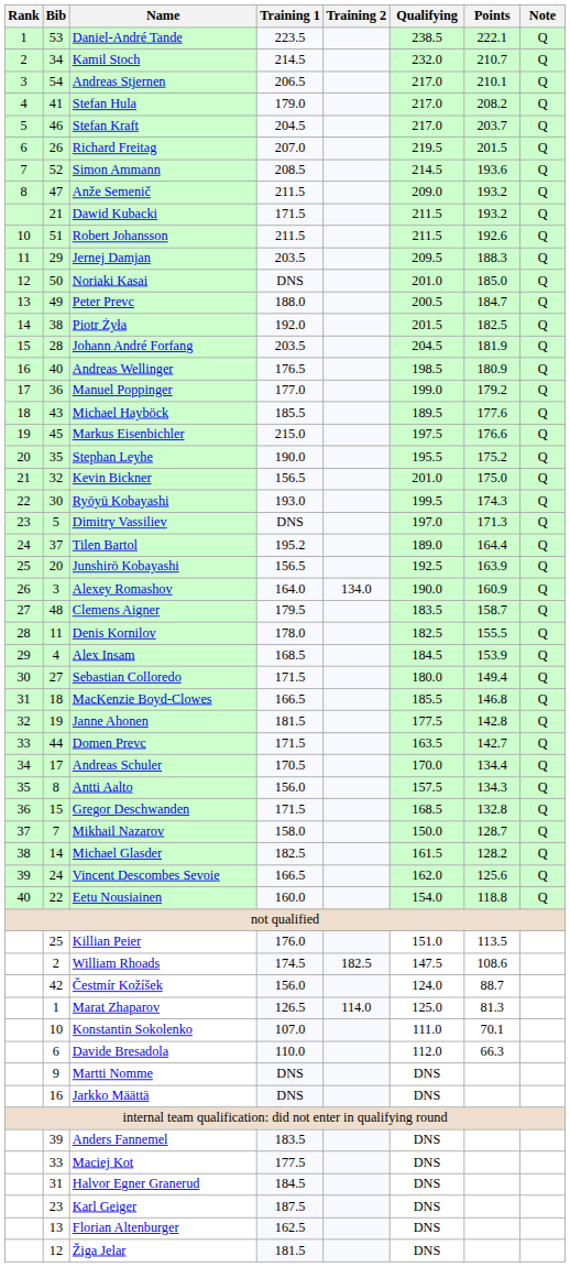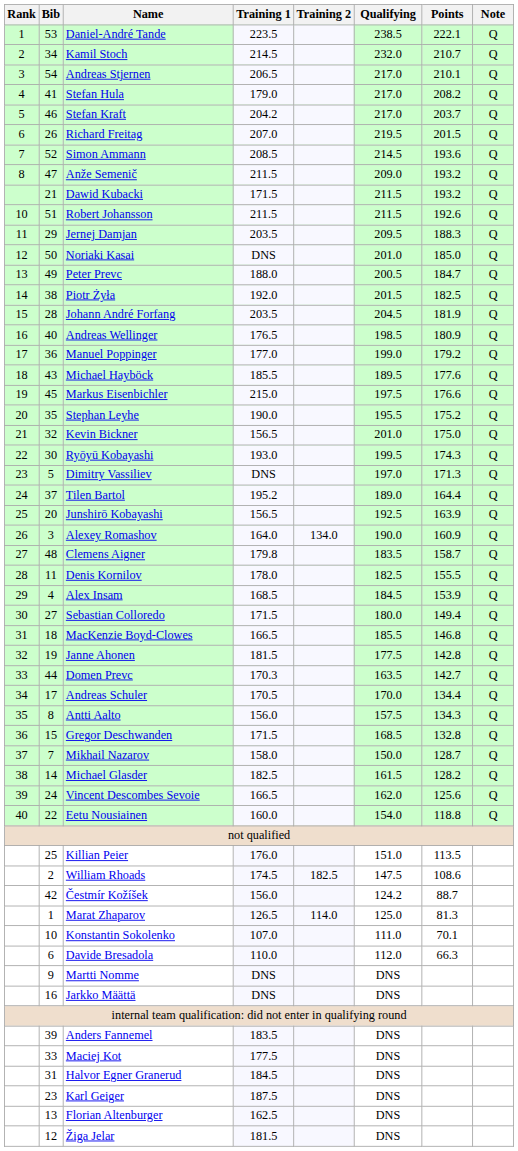Stefan Kraft | Training 1: 204.5 -> 204.2
Clemens Aigner | Training 1: 179.5 -> 179.8
Domen Prevc | Training 1: 171.5 -> 170.3
Čestmír Kožíšek | Qualifying: 124.0 -> 124.2
